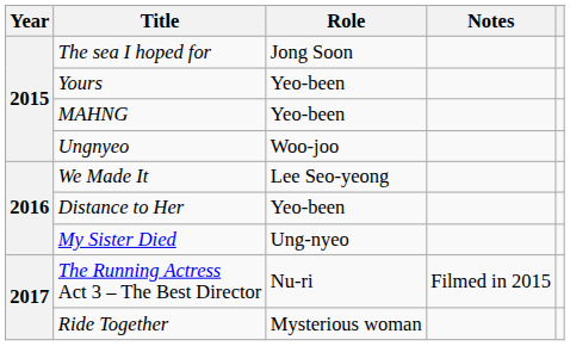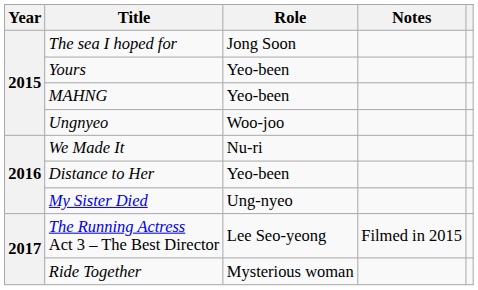We Made It | Role: Lee Seo-yeong -> Nu-ri
The Running Actress Act 3 – The Best Director | Role: Nu-ri -> Lee Seo-yeong
